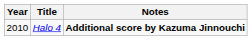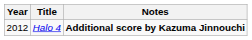Halo 4 | Year: 2010 -> 2012
